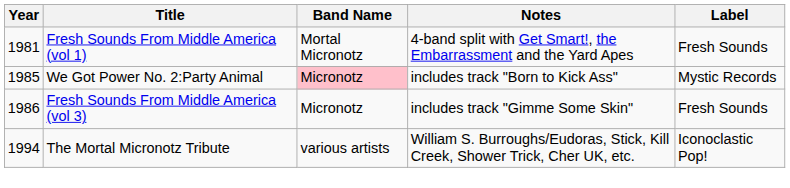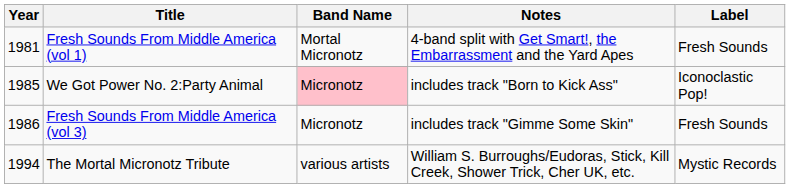We Got Power No. 2:Party Animal | Label: Mystic Records -> Iconoclastic Pop!
The Mortal Micronotz Tribute | Label: Iconoclastic Pop! -> Mystic Records
